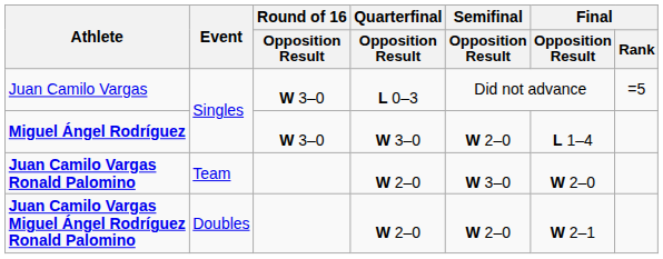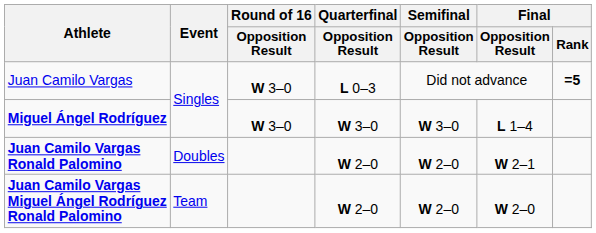Juan Camilo Vargas | Final / Rank: normal -> bold
Miguel Ángel Rodríguez | Semifinal / Opposition Result: W 2–0 -> W 3–0
Juan Camilo Vargas Ronald Palomino | Event: Team -> Doubles
Juan Camilo Vargas Ronald Palomino | Semifinal / Opposition Result: W 3–0 -> W 2–0
Juan Camilo Vargas Ronald Palomino | Final / Opposition Result: W 2–0 -> W 2–1
Juan Camilo Vargas Miguel Ángel Rodríguez Ronald Palomino | Event: Doubles -> Team
Juan Camilo Vargas Miguel Ángel Rodríguez Ronald Palomino | Final / Opposition Result: W 2–1 -> W 2–0
